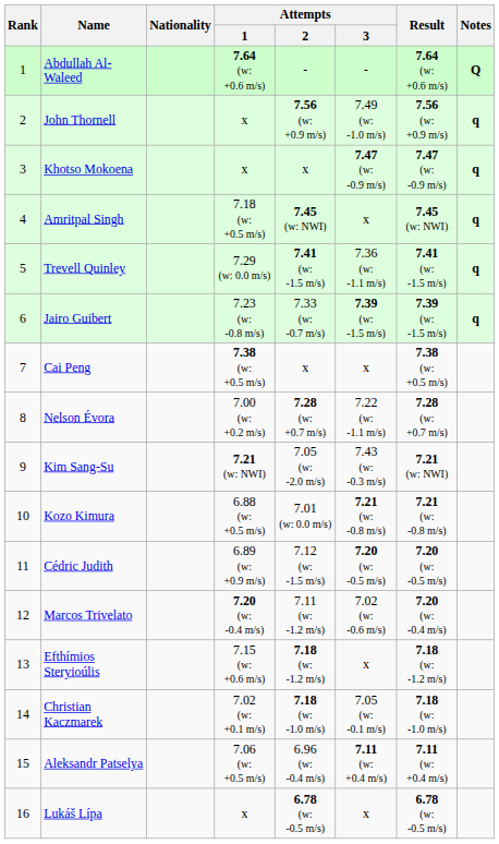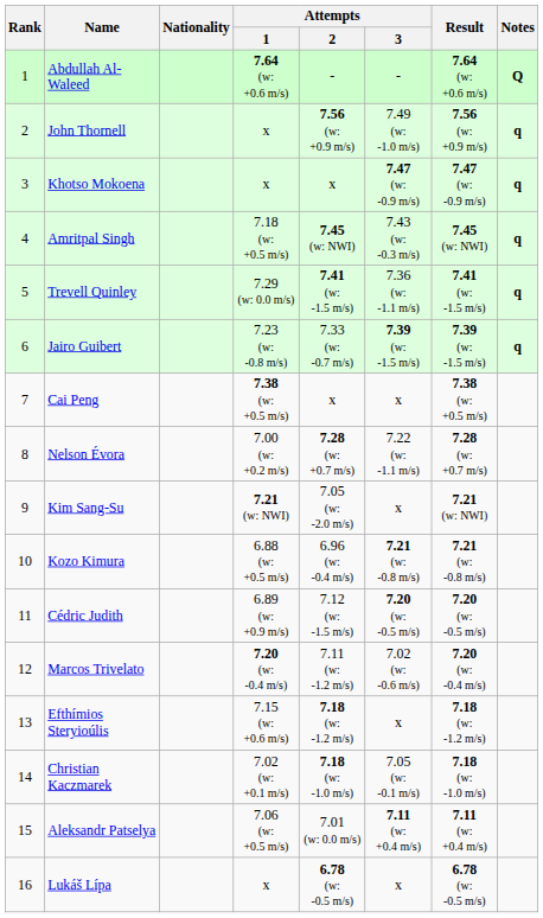Amritpal Singh | Attempts / 3: x -> 7.43 (w: -0.3 m/s)
Kim Sang-Su | Attempts / 3: 7.43 (w: -0.3 m/s) -> x
Kozo Kimura | Attempts / 2: 7.01 (w: 0.0 m/s) -> 6.96 (w: -0.4 m/s)
Aleksandr Patselya | Attempts / 2: 6.96 (w: -0.4 m/s) -> 7.01 (w: 0.0 m/s)
